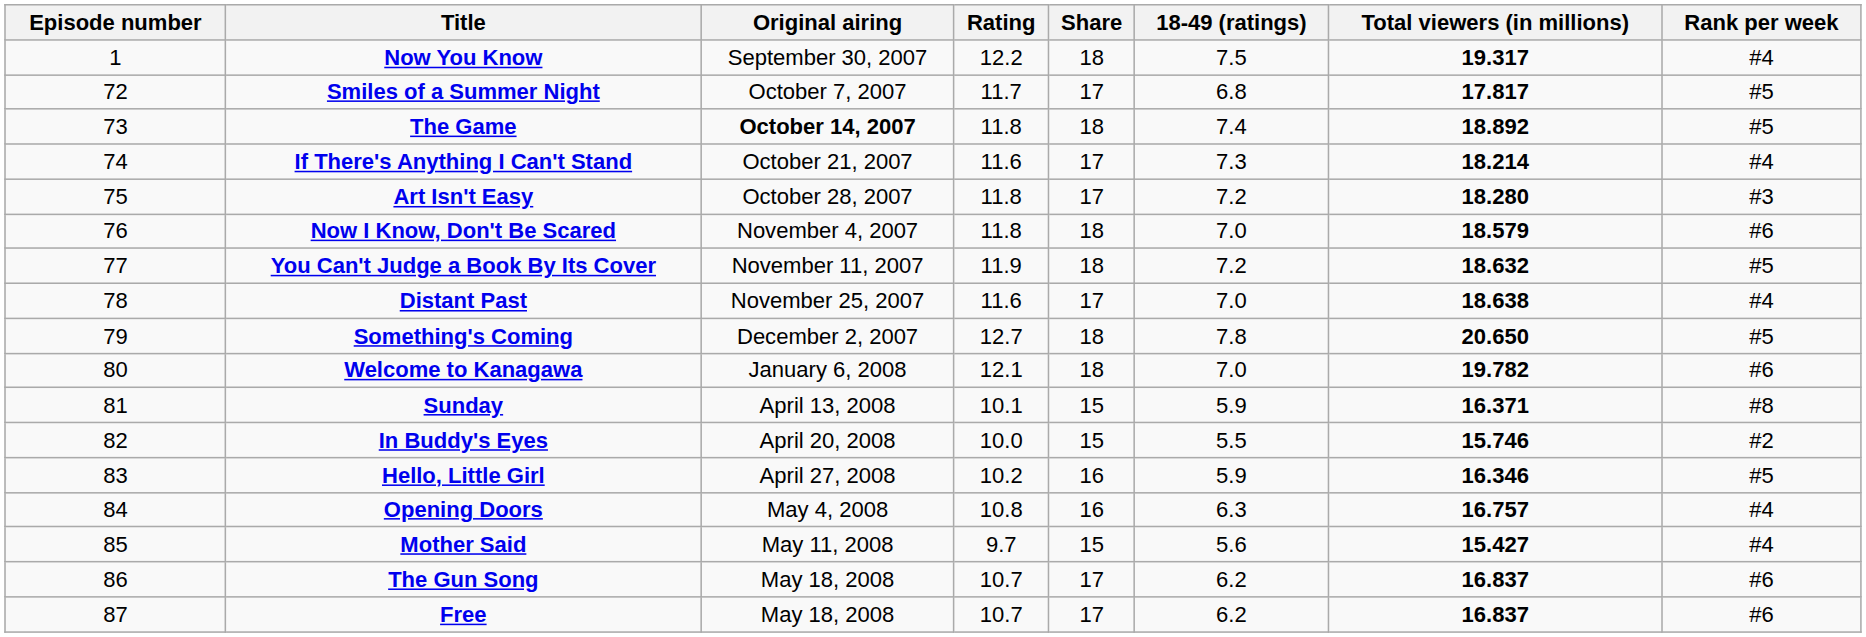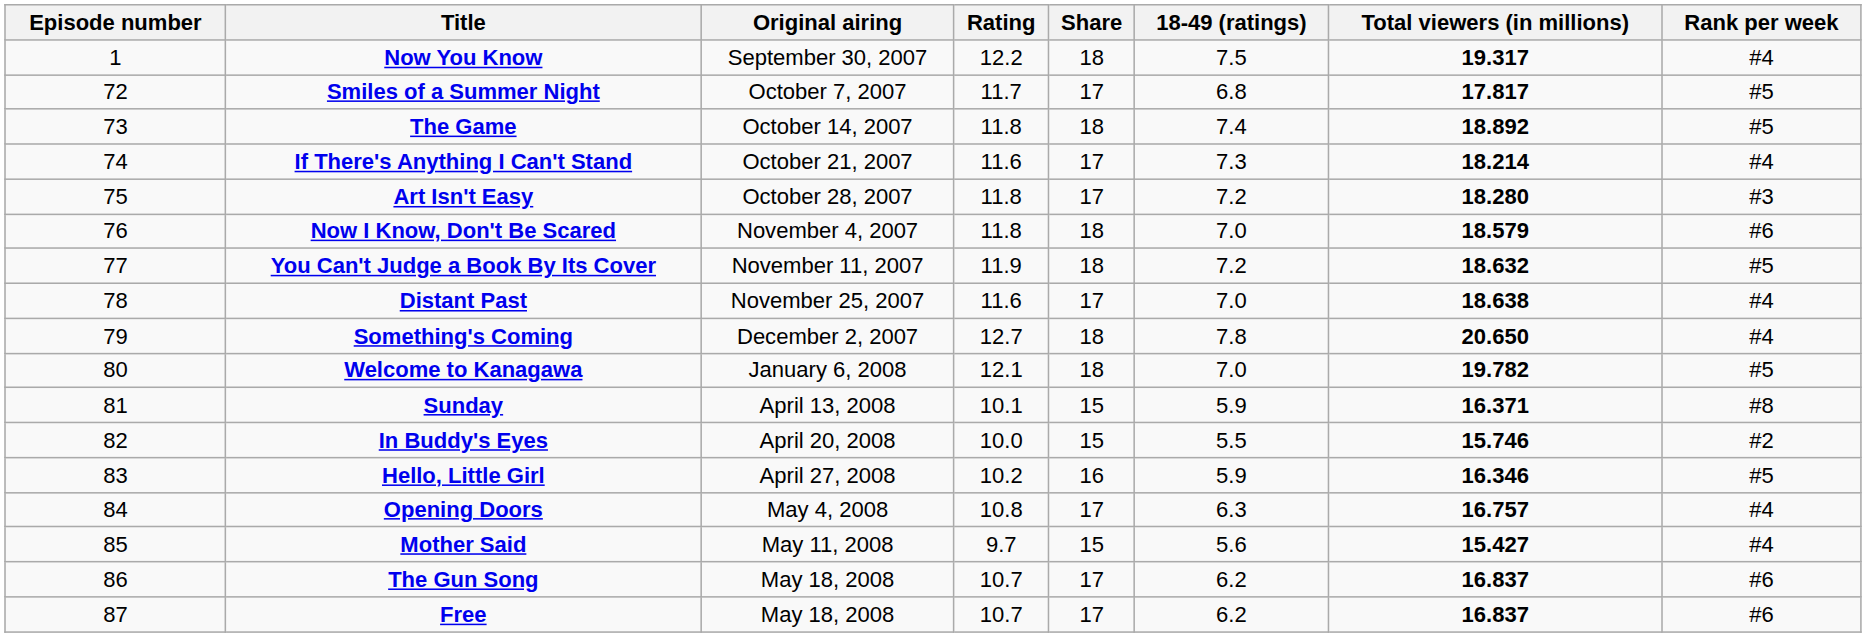The Game | Original airing: bold -> normal
Something's Coming | Rank per week: #5 -> #4
Welcome to Kanagawa | Rank per week: #6 -> #5
Opening Doors | Share: 16 -> 17
